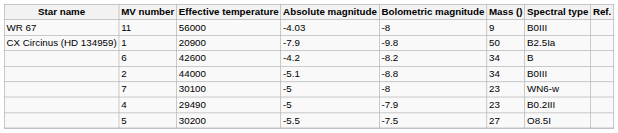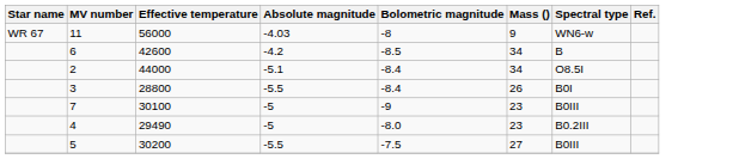11 | Spectral type: B0III -> WN6-w
- row: CX Circinus (HD 134959) | 1 | 20900 | -7.9 | -9.8 | 50 | B2.5Ia
6 | Bolometric magnitude: -8.2 -> -8.5
2 | Bolometric magnitude: -8.8 -> -8.4
2 | Spectral type: B0III -> O8.5I
+ row: 3 | 28800 | -5.5 | -8.4 | 26 | B0I
7 | Bolometric magnitude: -8 -> -9
7 | Spectral type: WN6-w -> B0III
4 | Bolometric magnitude: -7.9 -> -8.0
5 | Spectral type: O8.5I -> B0III
